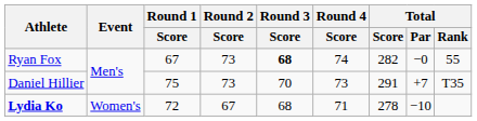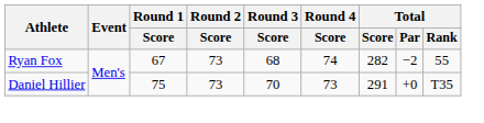Ryan Fox | Round 3 / Score: bold -> normal
Ryan Fox | Total / Par: −0 -> −2
Daniel Hillier | Total / Par: +7 -> +0
- row: Lydia Ko | Women's | 72 | 67 | 68 | 71 | 278 | −10
